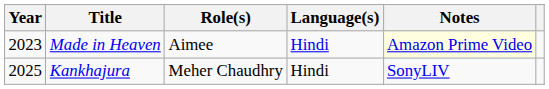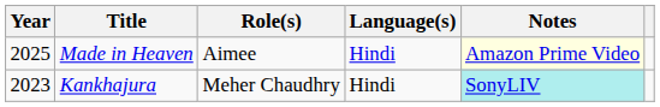Made in Heaven | Year: 2023 -> 2025
Kankhajura | Year: 2025 -> 2023
Kankhajura | Notes: no background -> paleturquoise background
